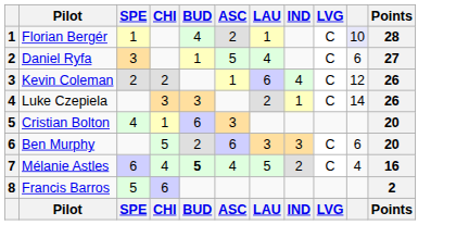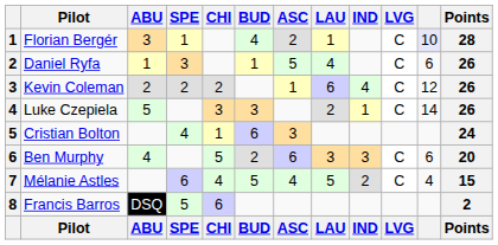+ column: ABU | 3 | 1 | 2 | 5 | 4 | DSQ | ABU
Daniel Ryfa | Points: 27 -> 26
Cristian Bolton | Points: 20 -> 24
Mélanie Astles | BUD: bold -> normal
Mélanie Astles | Points: 16 -> 15
